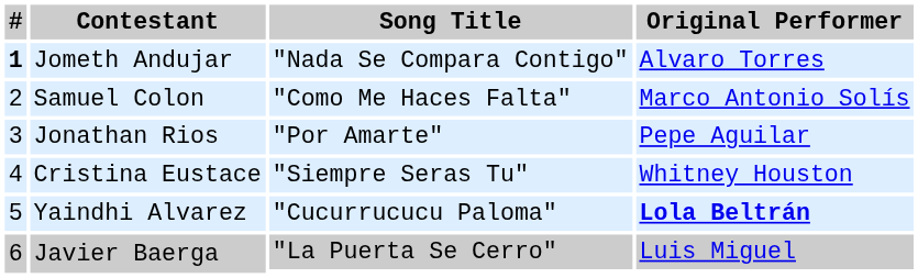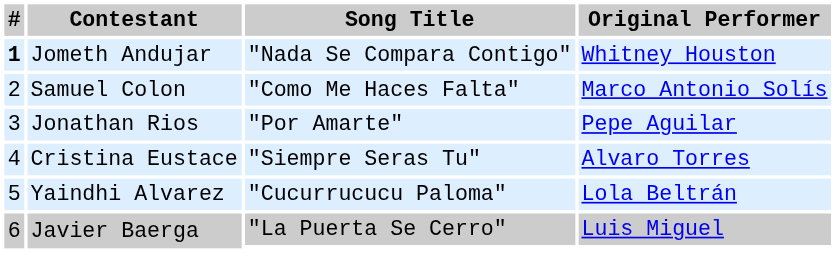Jometh Andujar | Original Performer: Alvaro Torres -> Whitney Houston
Cristina Eustace | Original Performer: Whitney Houston -> Alvaro Torres
Yaindhi Alvarez | Original Performer: bold -> normal
